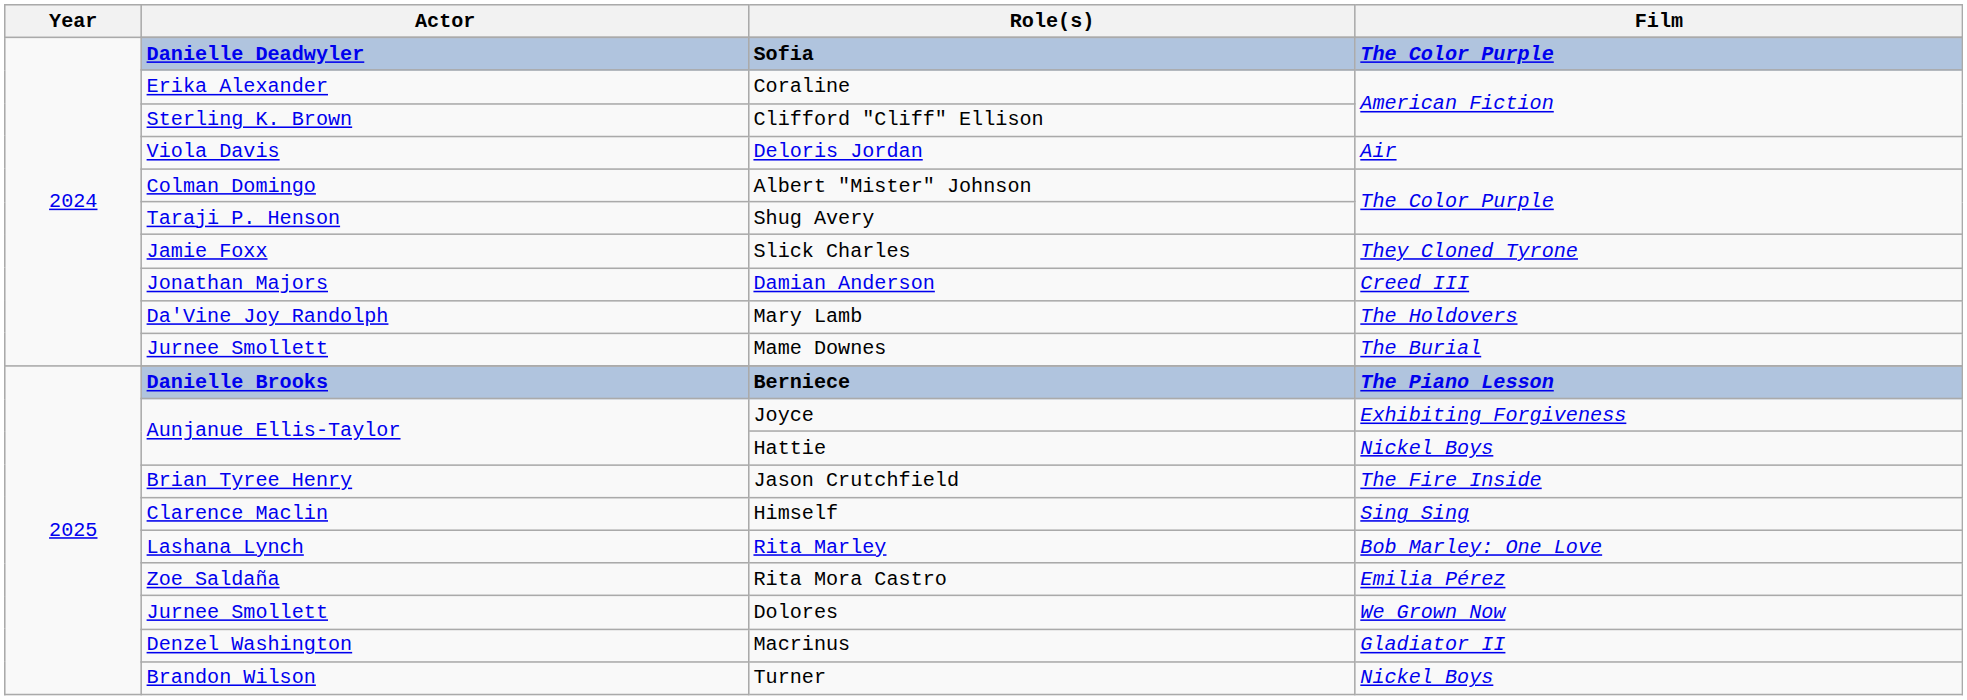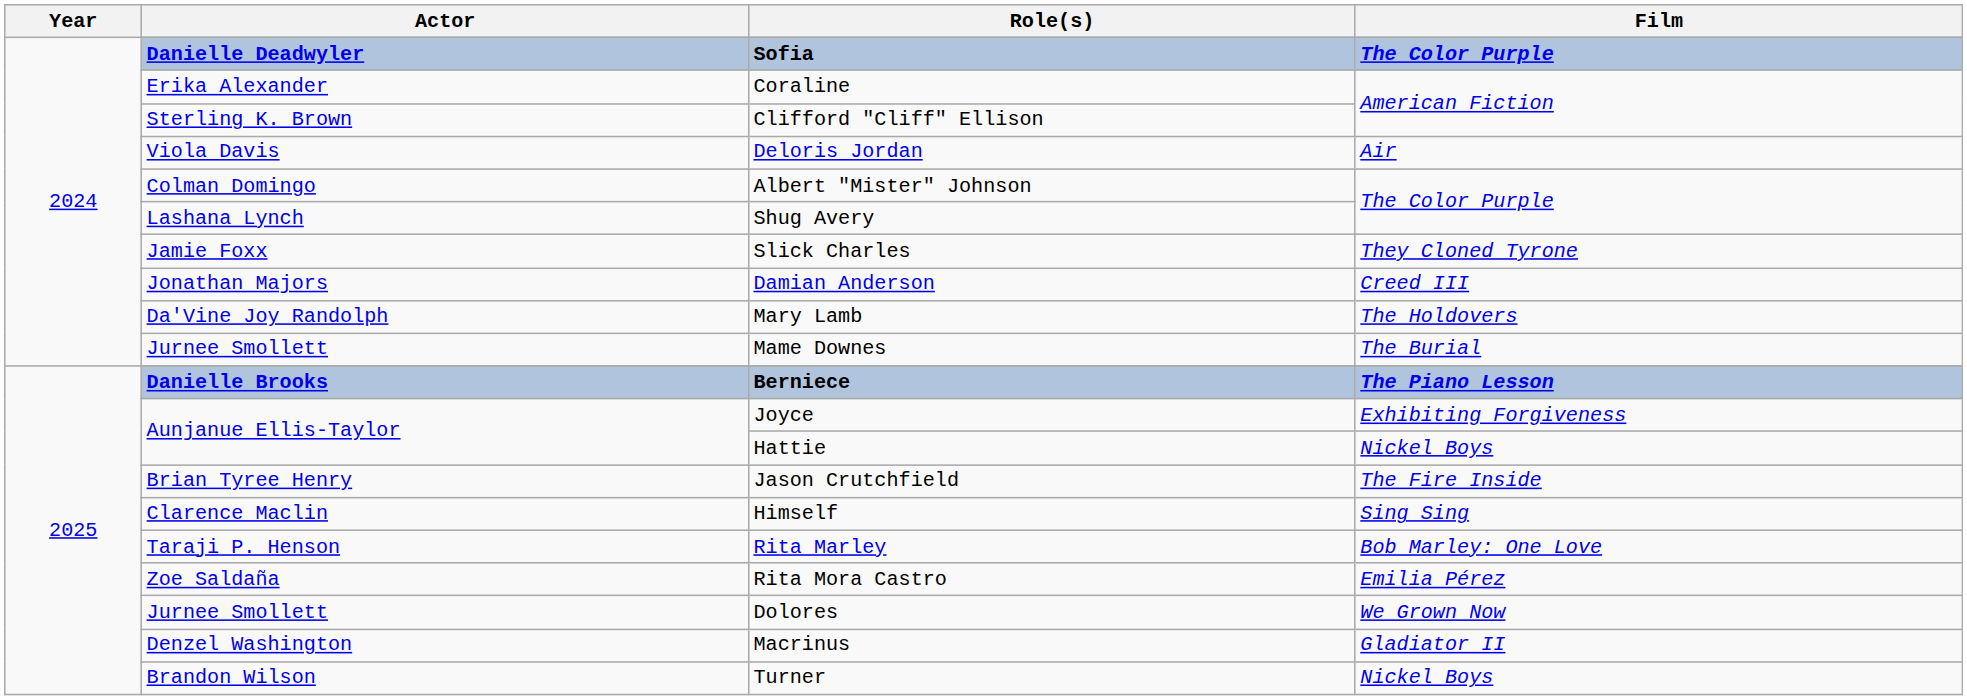Shug Avery | Actor: Taraji P. Henson -> Lashana Lynch
Rita Marley | Actor: Lashana Lynch -> Taraji P. Henson
